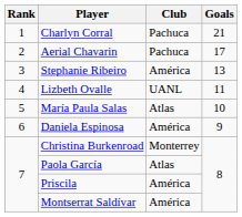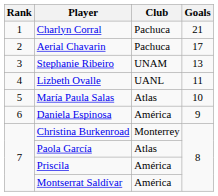Stephanie Ribeiro | Club: América -> UNAM
